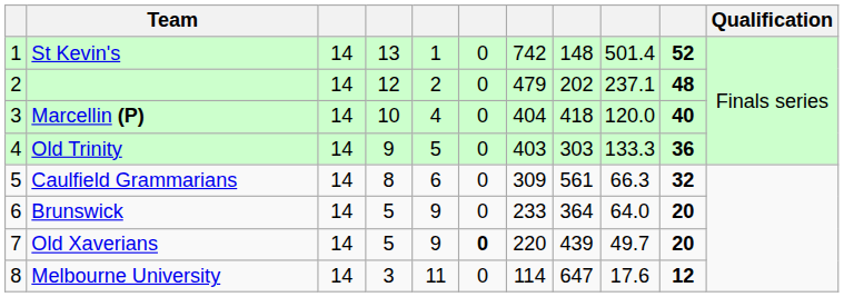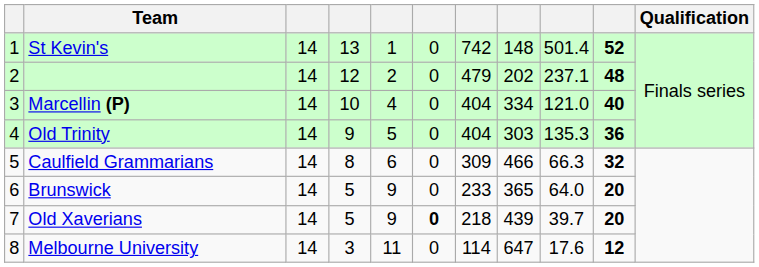Marcellin (P) | column 8: 418 -> 334
Marcellin (P) | column 9: 120.0 -> 121.0
Old Trinity | column 7: 403 -> 404
Old Trinity | column 9: 133.3 -> 135.3
Caulfield Grammarians | column 8: 561 -> 466
Brunswick | column 8: 364 -> 365
Old Xaverians | column 7: 220 -> 218
Old Xaverians | column 9: 49.7 -> 39.7
